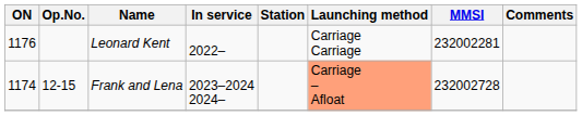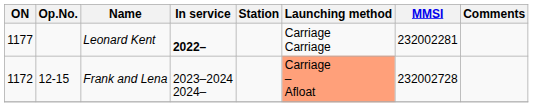Leonard Kent | ON: 1176 -> 1177
Leonard Kent | In service: normal -> bold
Frank and Lena | ON: 1174 -> 1172
